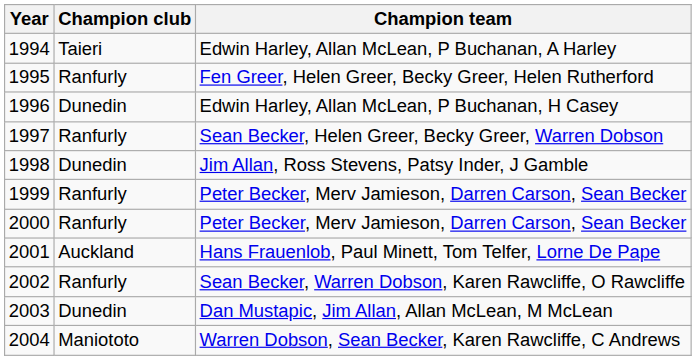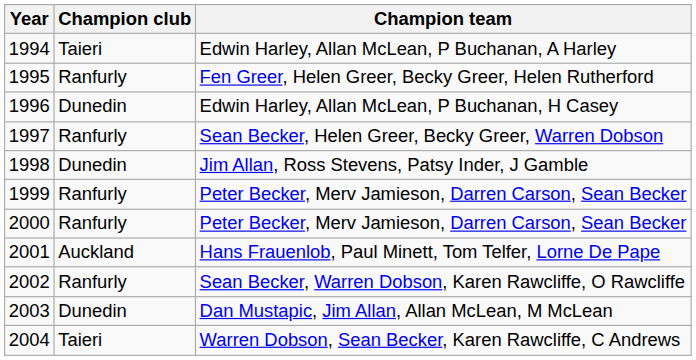Warren Dobson, Sean Becker, Karen Rawcliffe, C Andrews | Champion club: Maniototo -> Taieri
